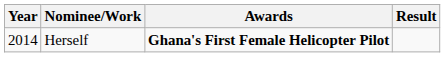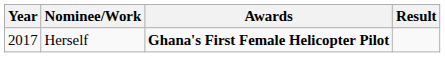Herself | Year: 2014 -> 2017
